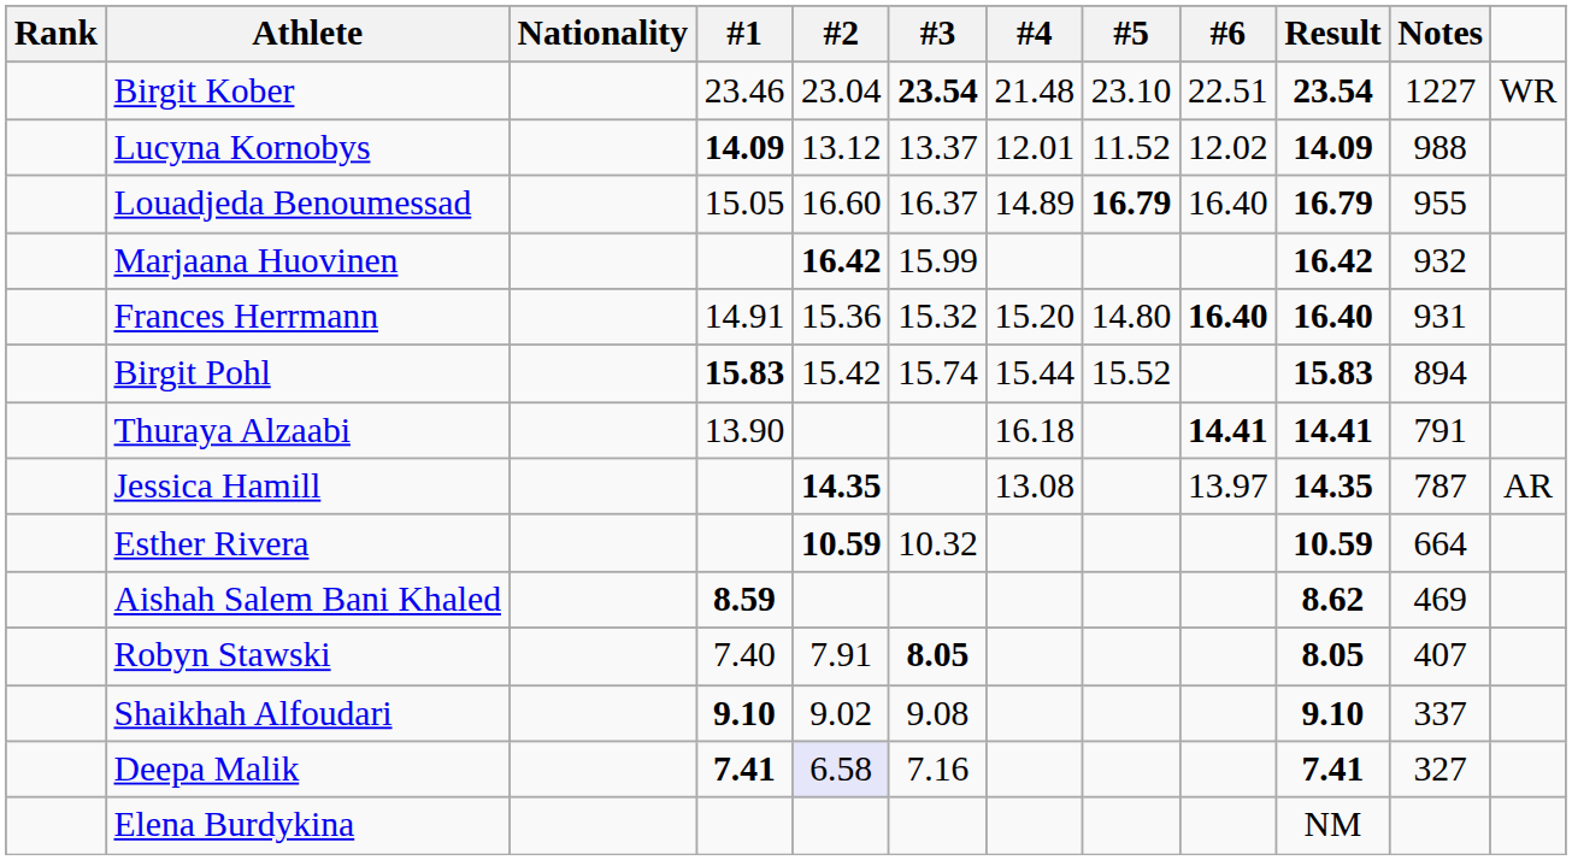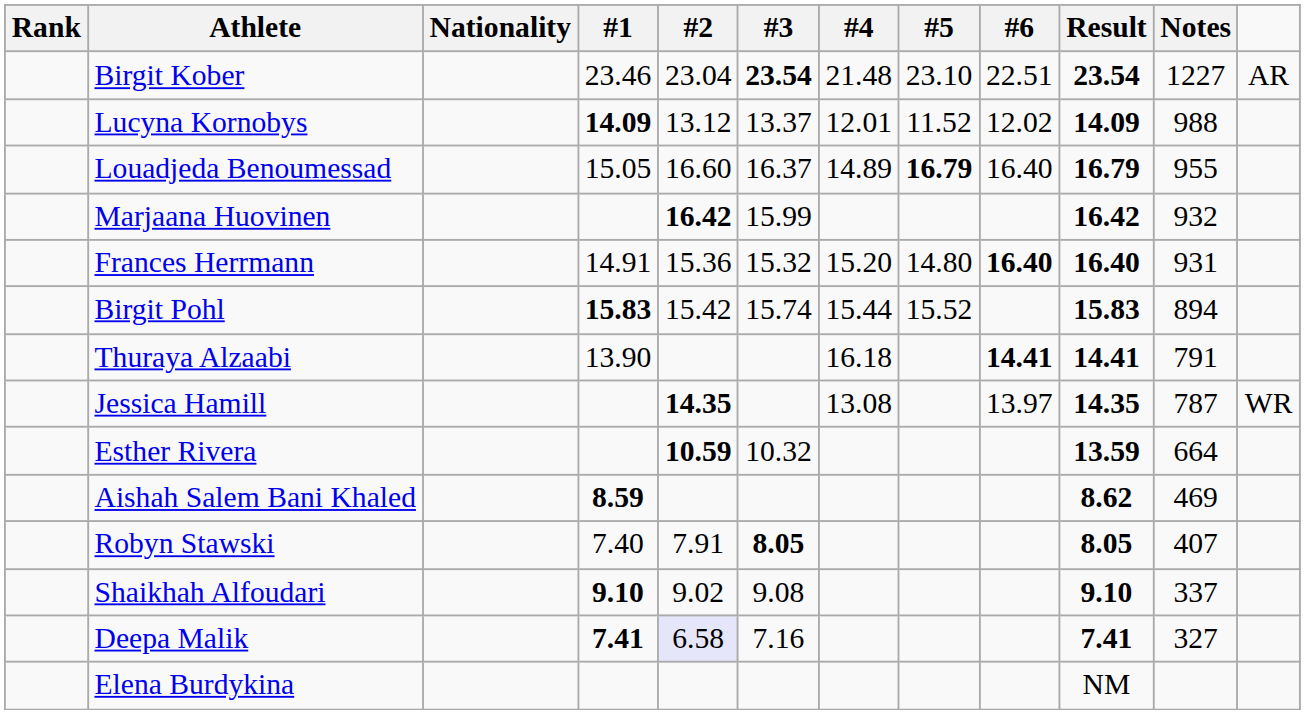Birgit Kober | column 12: WR -> AR
Jessica Hamill | column 12: AR -> WR
Esther Rivera | Result: 10.59 -> 13.59
